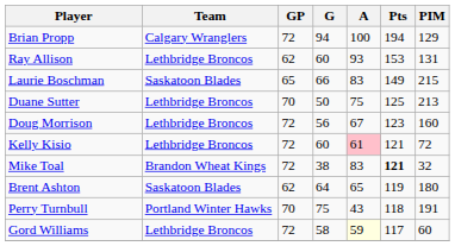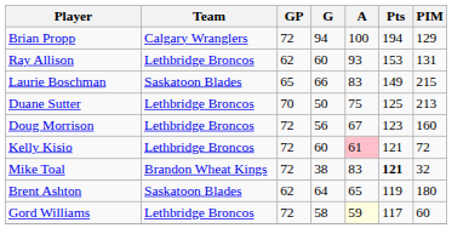- row: Perry Turnbull | Portland Winter Hawks | 70 | 75 | 43 | 118 | 191
